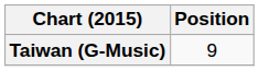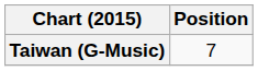Taiwan (G-Music) | Position: 9 -> 7
